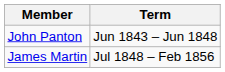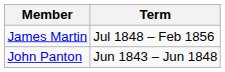rows swapped: John Panton <-> James Martin
